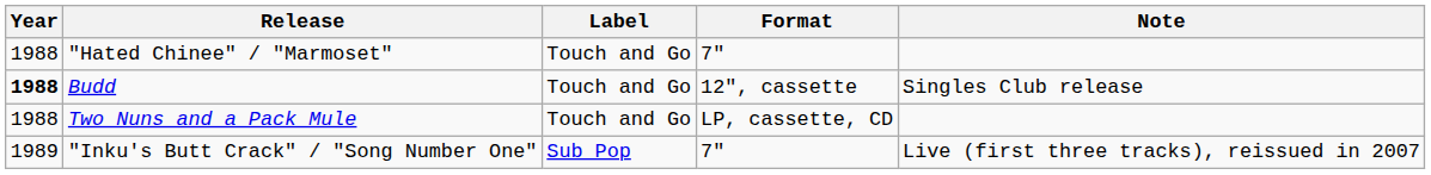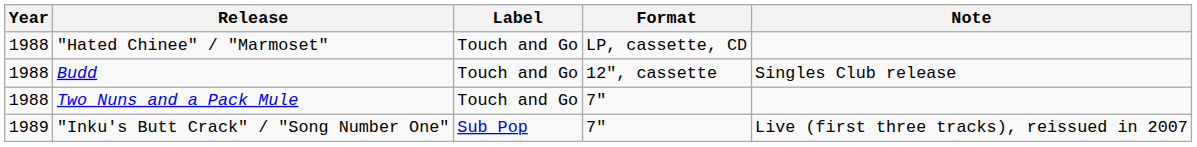"Hated Chinee" / "Marmoset" | Format: 7" -> LP, cassette, CD
Budd | Year: bold -> normal
Two Nuns and a Pack Mule | Format: LP, cassette, CD -> 7"
